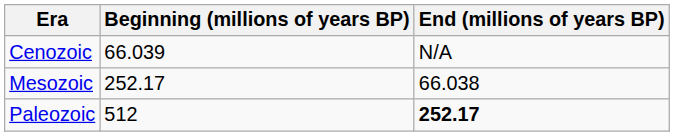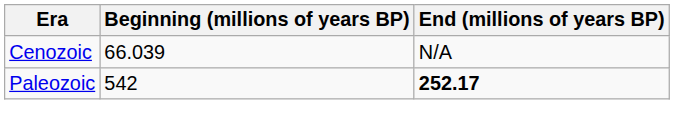- row: Mesozoic | 252.17 | 66.038
Paleozoic | Beginning (millions of years BP): 512 -> 542
